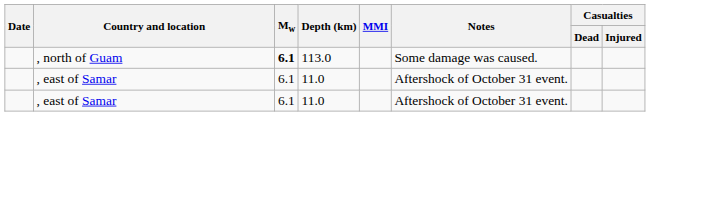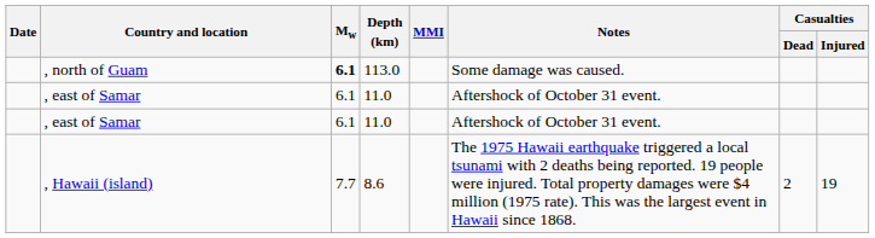+ row: , Hawaii (island) | 7.7 | 8.6 | The 1975 Hawaii earthquake triggered a local tsunami with 2 deaths being reported. 19 people were injured. Total property damages were $4 million (1975 rate). This was the largest event in Hawaii since 1868. | 2 | 19
